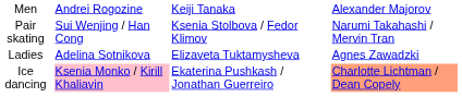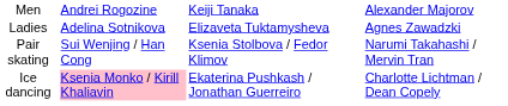rows swapped: Ladies <-> Pair skating
Ice dancing | column 4: lightsalmon background -> no background
